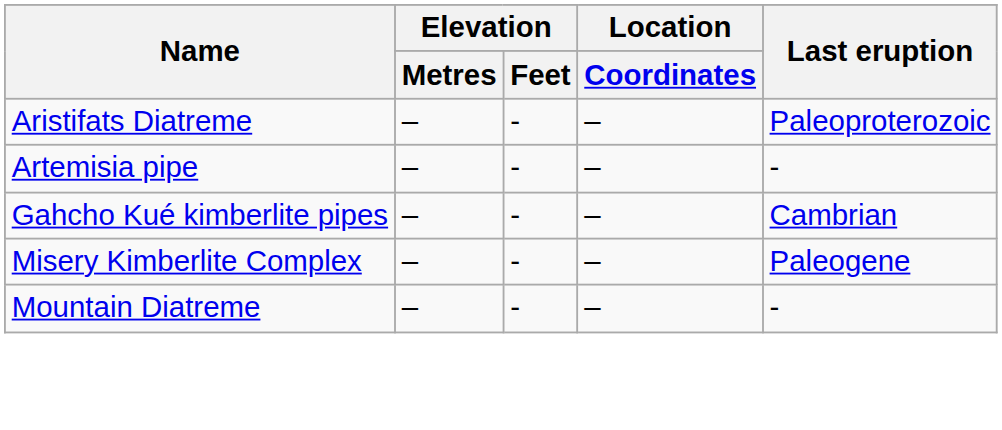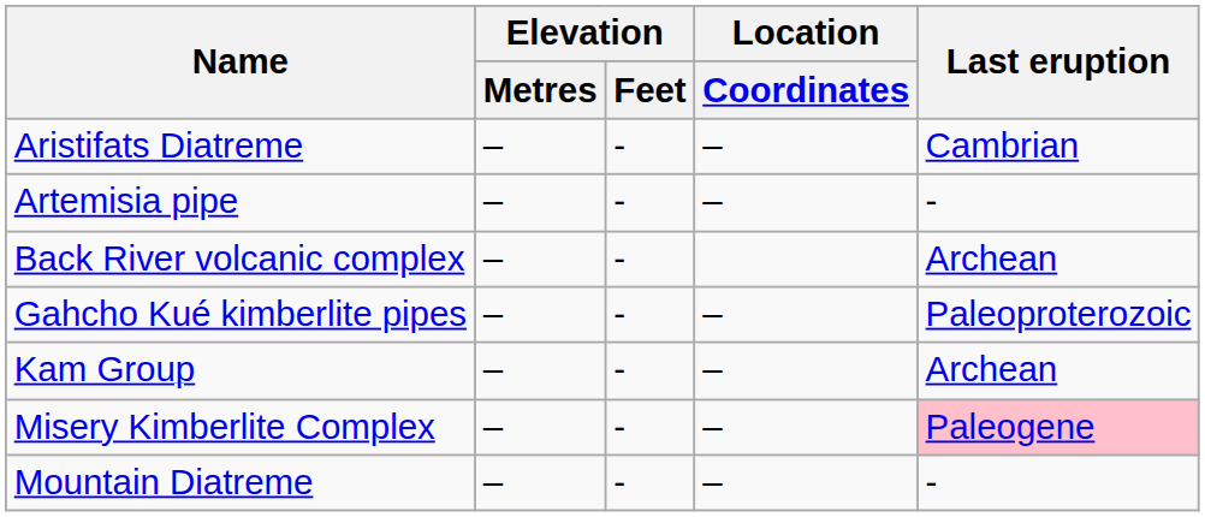Aristifats Diatreme | Last eruption: Paleoproterozoic -> Cambrian
+ row: Back River volcanic complex | – | - | Archean
Gahcho Kué kimberlite pipes | Last eruption: Cambrian -> Paleoproterozoic
+ row: Kam Group | – | - | – | Archean
Misery Kimberlite Complex | Last eruption: no background -> pink background
